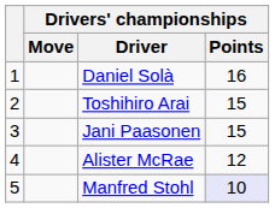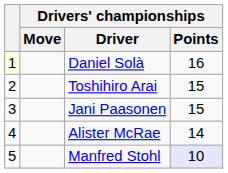Daniel Solà | column 1: no background -> lightyellow background
Alister McRae | Drivers' championships / Points: 12 -> 14
